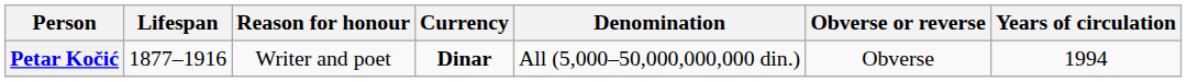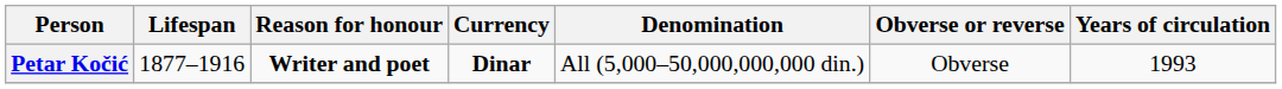Petar Kočić | Reason for honour: normal -> bold
Petar Kočić | Years of circulation: 1994 -> 1993
